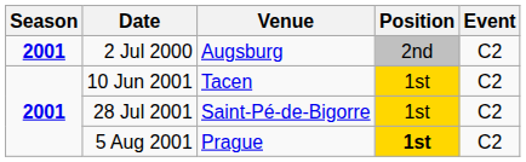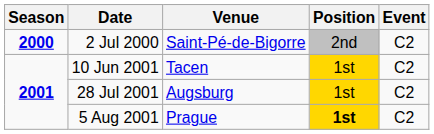2 Jul 2000 | Season: 2001 -> 2000
2 Jul 2000 | Venue: Augsburg -> Saint-Pé-de-Bigorre
28 Jul 2001 | Venue: Saint-Pé-de-Bigorre -> Augsburg
